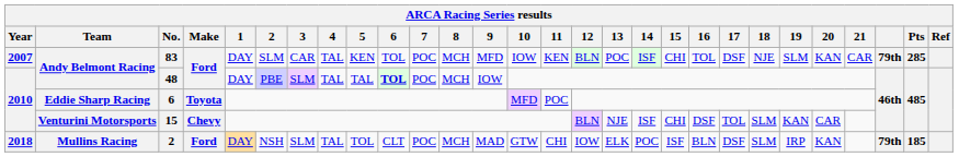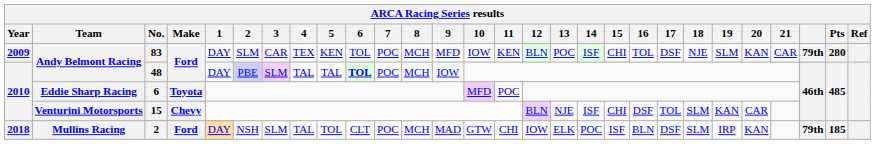83 | Year: 2007 -> 2009
83 | 4: TAL -> TEX
83 | Pts: 285 -> 280
